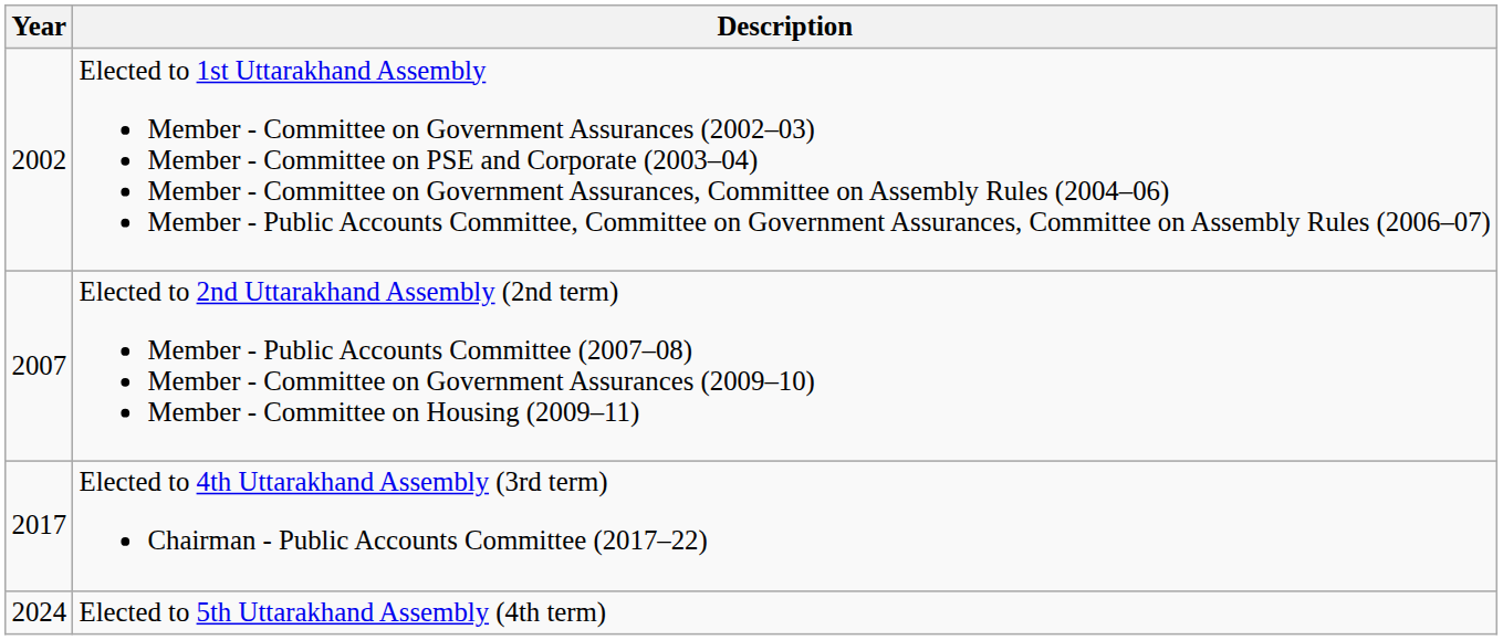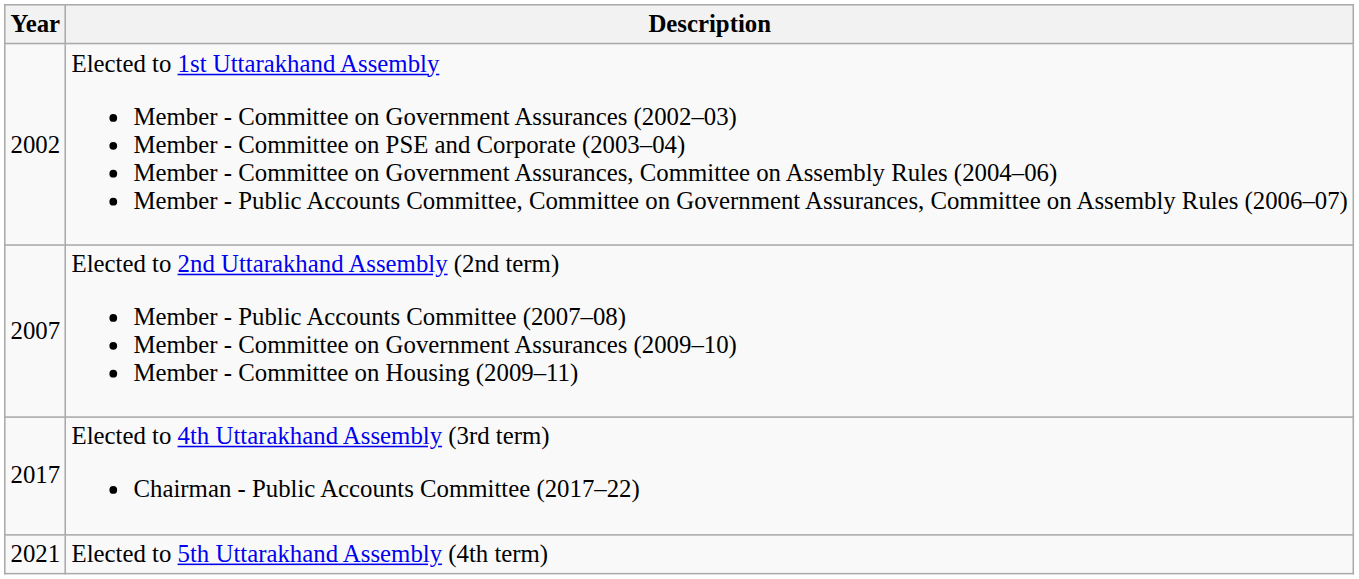Elected to 5th Uttarakhand Assembly (4th term) | Year: 2024 -> 2021
